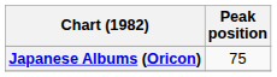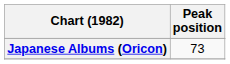Japanese Albums (Oricon) | Peak position: 75 -> 73
